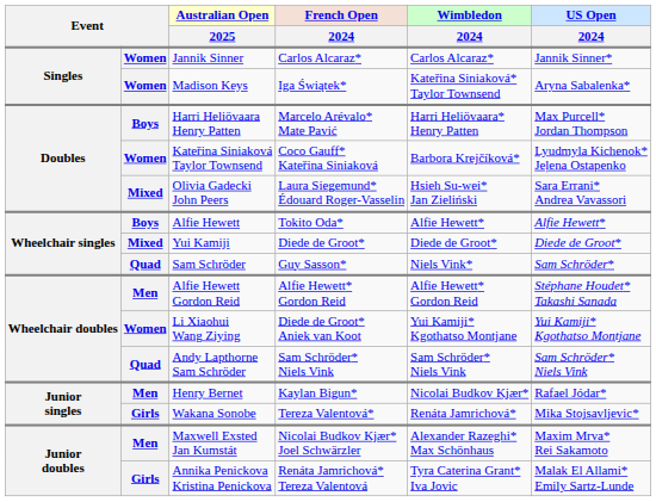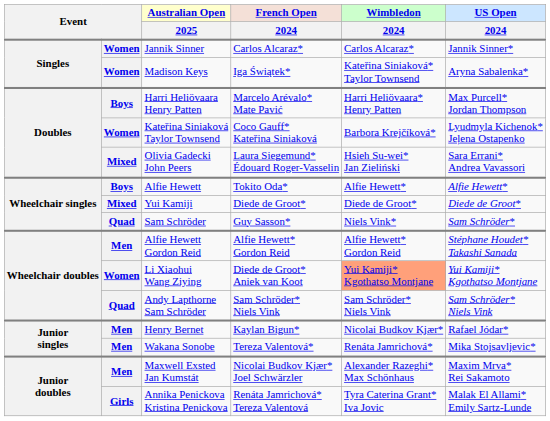Li Xiaohui Wang Ziying | Wimbledon / 2024: no background -> lightsalmon background
Wakana Sonobe | column 2: Girls -> Men
